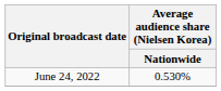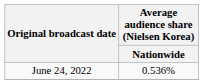June 24, 2022 | Average audience share (Nielsen Korea) / Nationwide: 0.530% -> 0.536%
